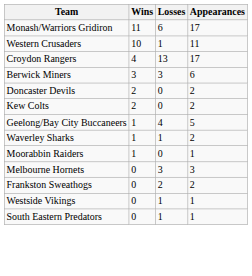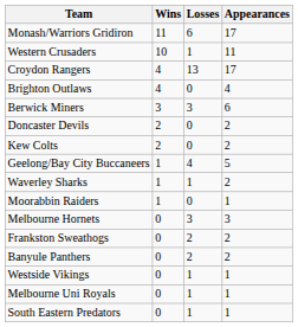+ row: Brighton Outlaws | 4 | 0 | 4
+ row: Banyule Panthers | 0 | 2 | 2
+ row: Melbourne Uni Royals | 0 | 1 | 1
